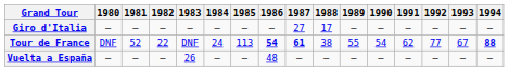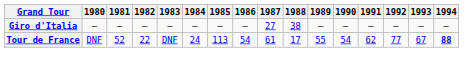Giro d'Italia | 1988: 17 -> 38
Tour de France | 1986: bold -> normal
Tour de France | 1987: bold -> normal
Tour de France | 1988: 38 -> 17
- row: Vuelta a España | — | — | — | 26 | — | — | 48 | — | — | — | — | — | — | — | —
